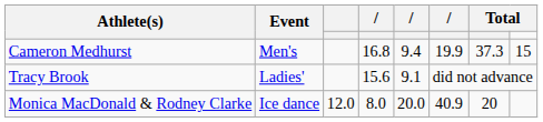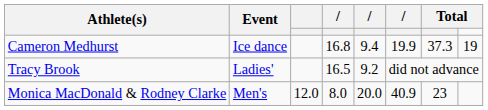Cameron Medhurst | Event: Men's -> Ice dance
Cameron Medhurst | column 8: 15 -> 19
Tracy Brook | column 4: 15.6 -> 16.5
Tracy Brook | column 5: 9.1 -> 9.2
Monica MacDonald & Rodney Clarke | Event: Ice dance -> Men's
Monica MacDonald & Rodney Clarke | column 7: 20 -> 23
